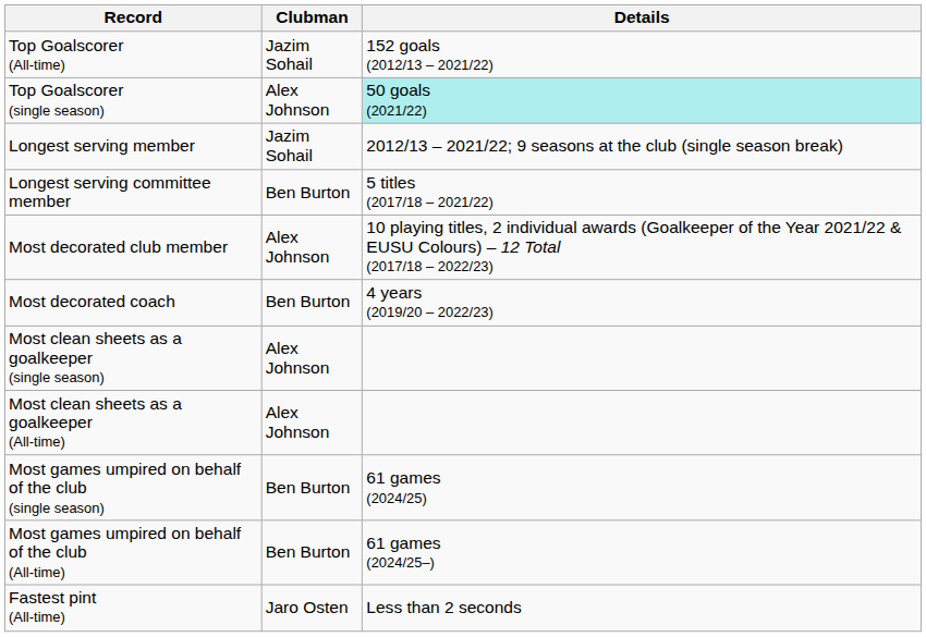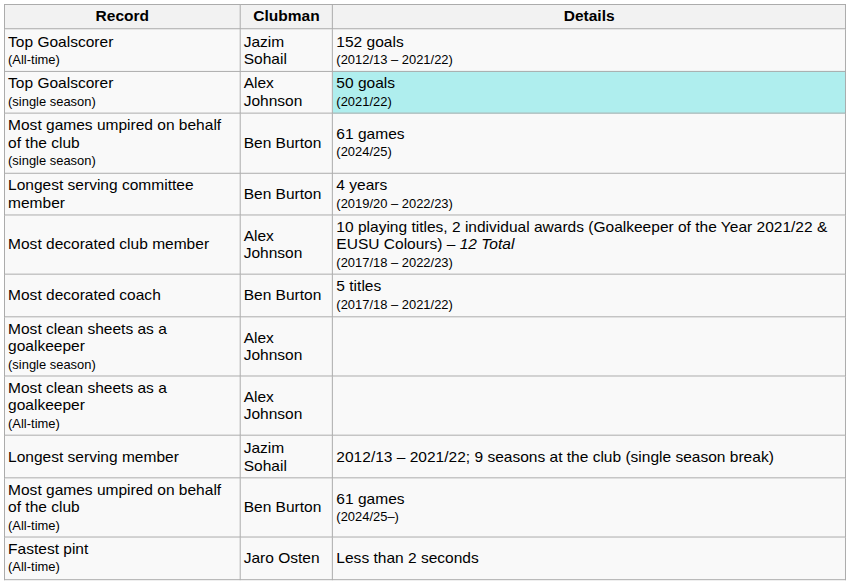rows swapped: Longest serving member <-> Most games umpired on behalf of the club (single season)
Longest serving committee member | Details: 5 titles (2017/18 – 2021/22) -> 4 years (2019/20 – 2022/23)
Most decorated coach | Details: 4 years (2019/20 – 2022/23) -> 5 titles (2017/18 – 2021/22)
